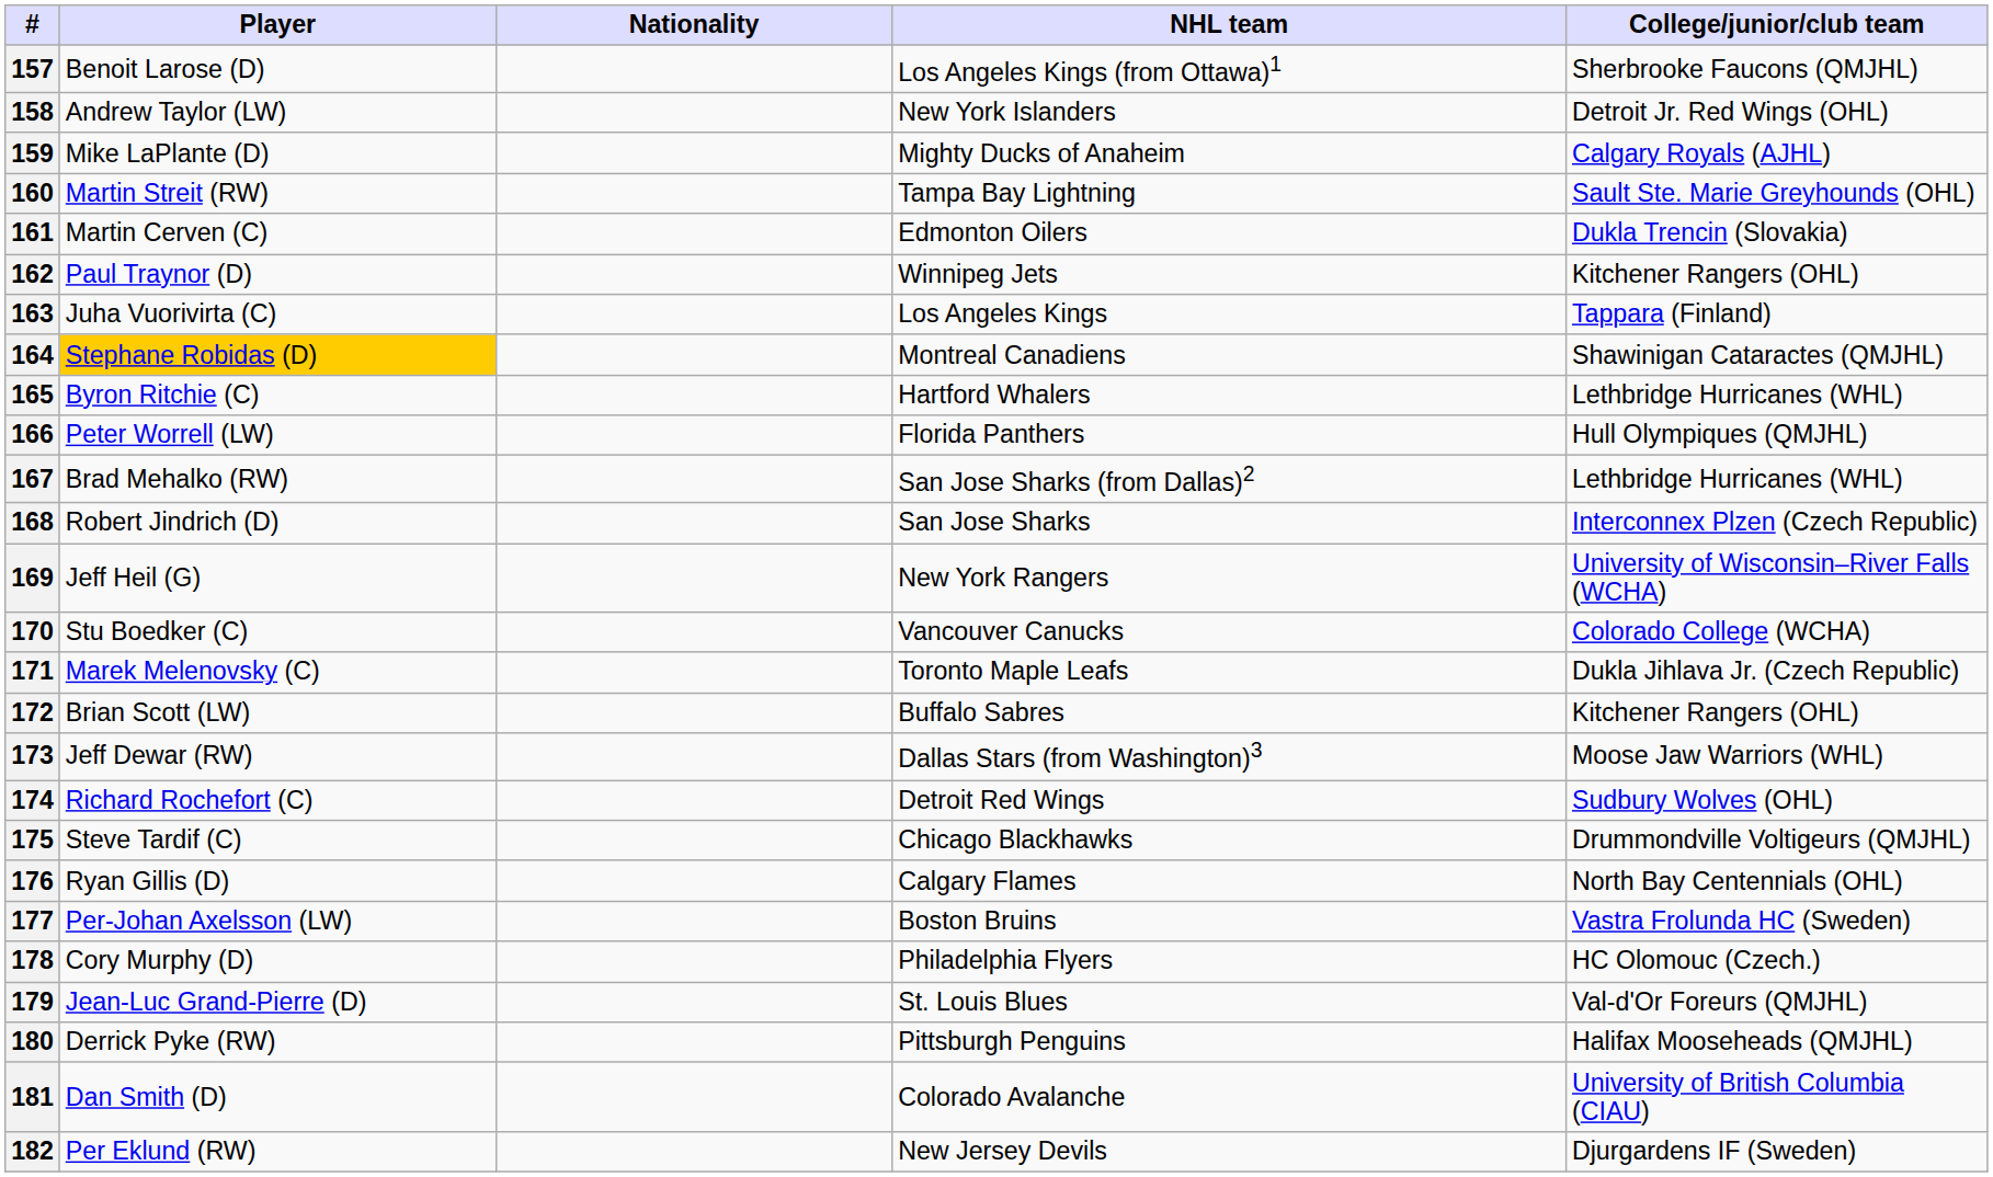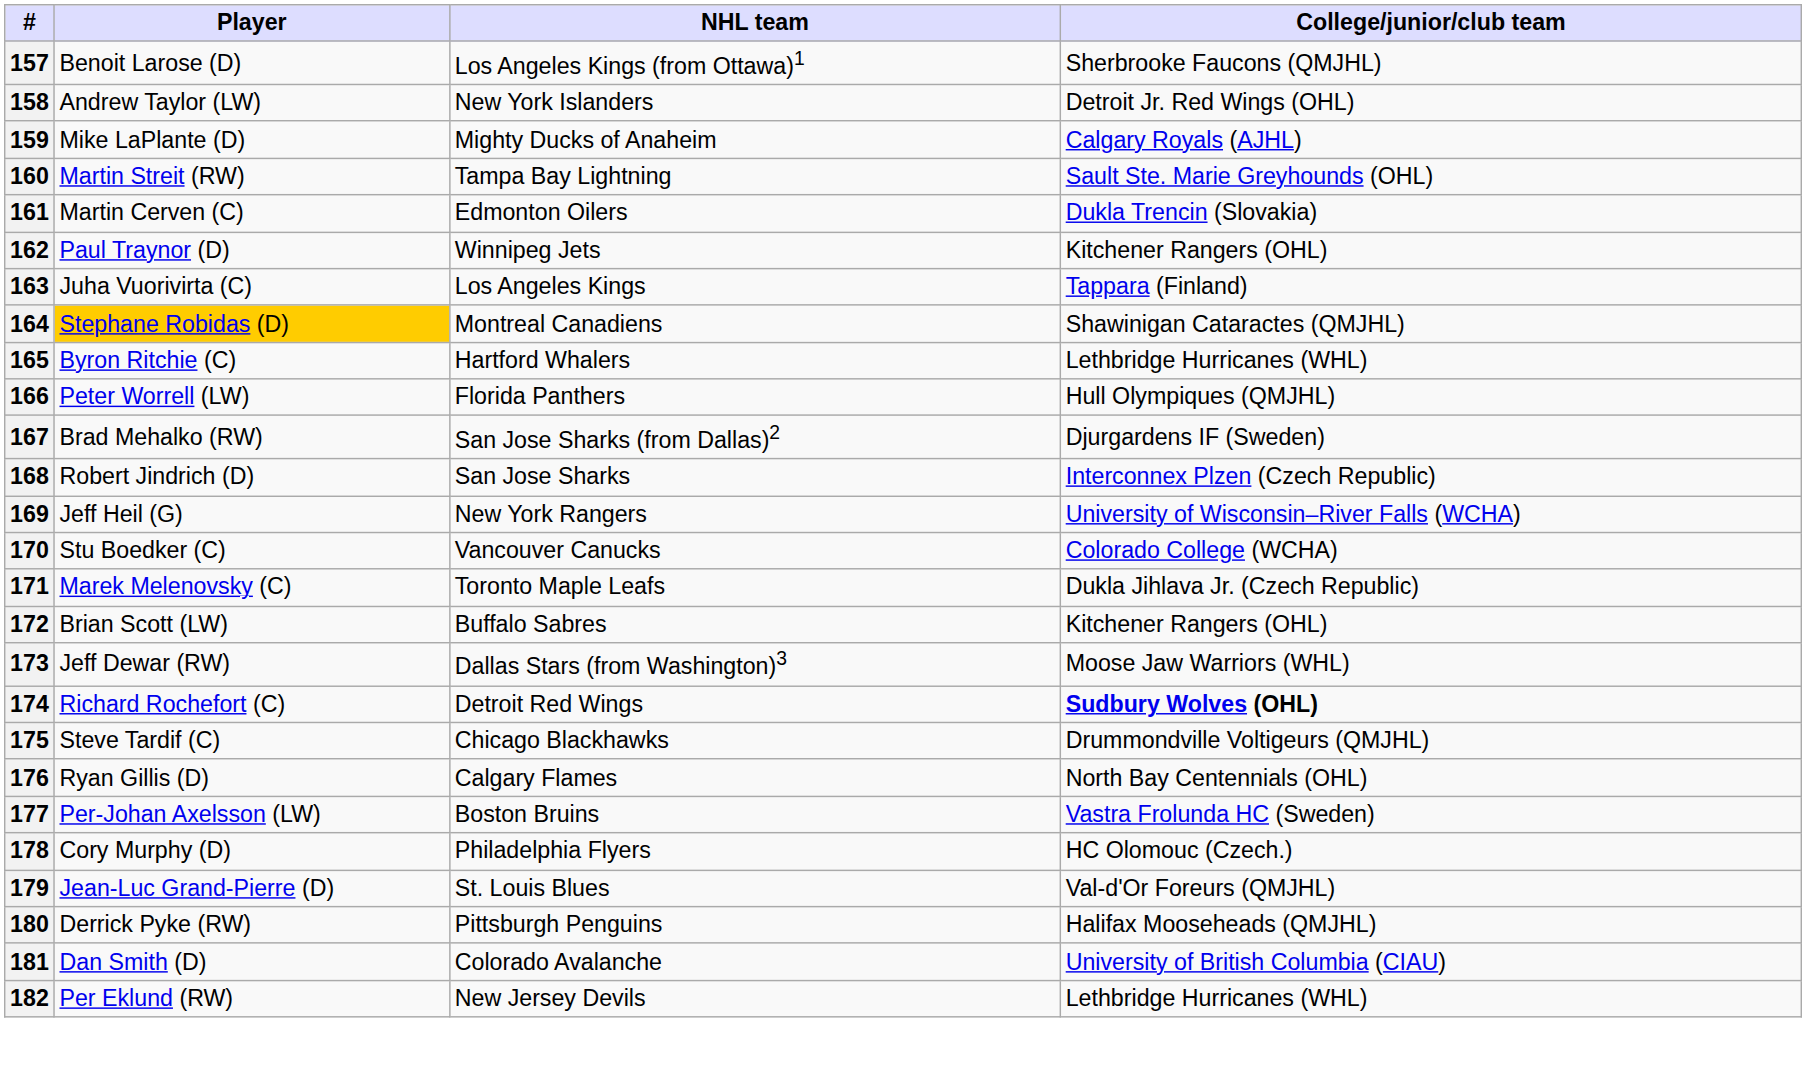- column: Nationality
167 | College/junior/club team: Lethbridge Hurricanes (WHL) -> Djurgardens IF (Sweden)
174 | College/junior/club team: normal -> bold
182 | College/junior/club team: Djurgardens IF (Sweden) -> Lethbridge Hurricanes (WHL)
